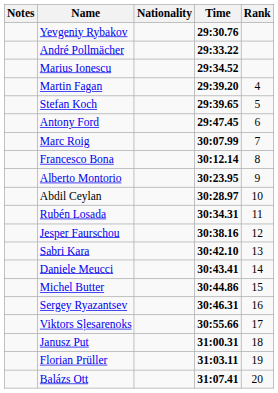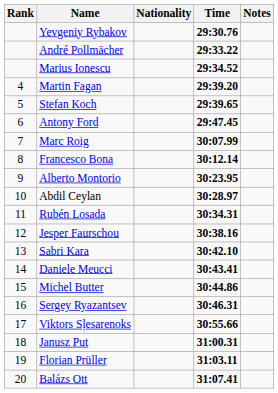columns swapped: Rank <-> Notes
